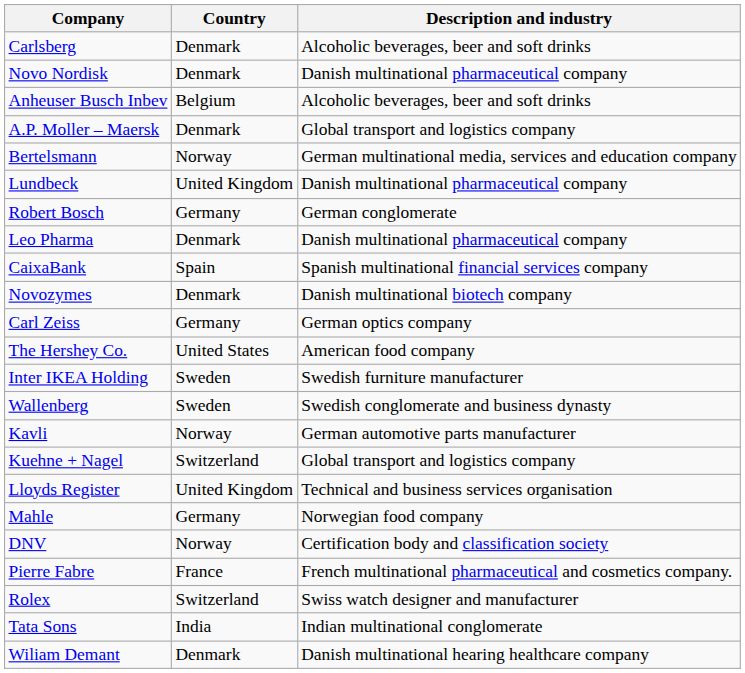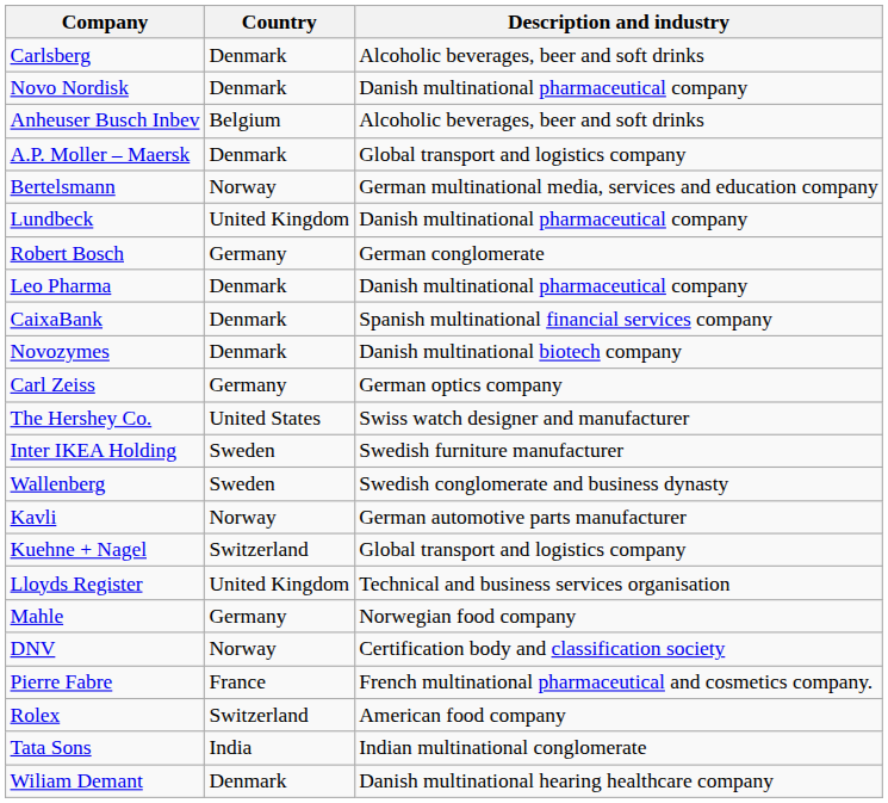CaixaBank | Country: Spain -> Denmark
The Hershey Co. | Description and industry: American food company -> Swiss watch designer and manufacturer
Rolex | Description and industry: Swiss watch designer and manufacturer -> American food company
